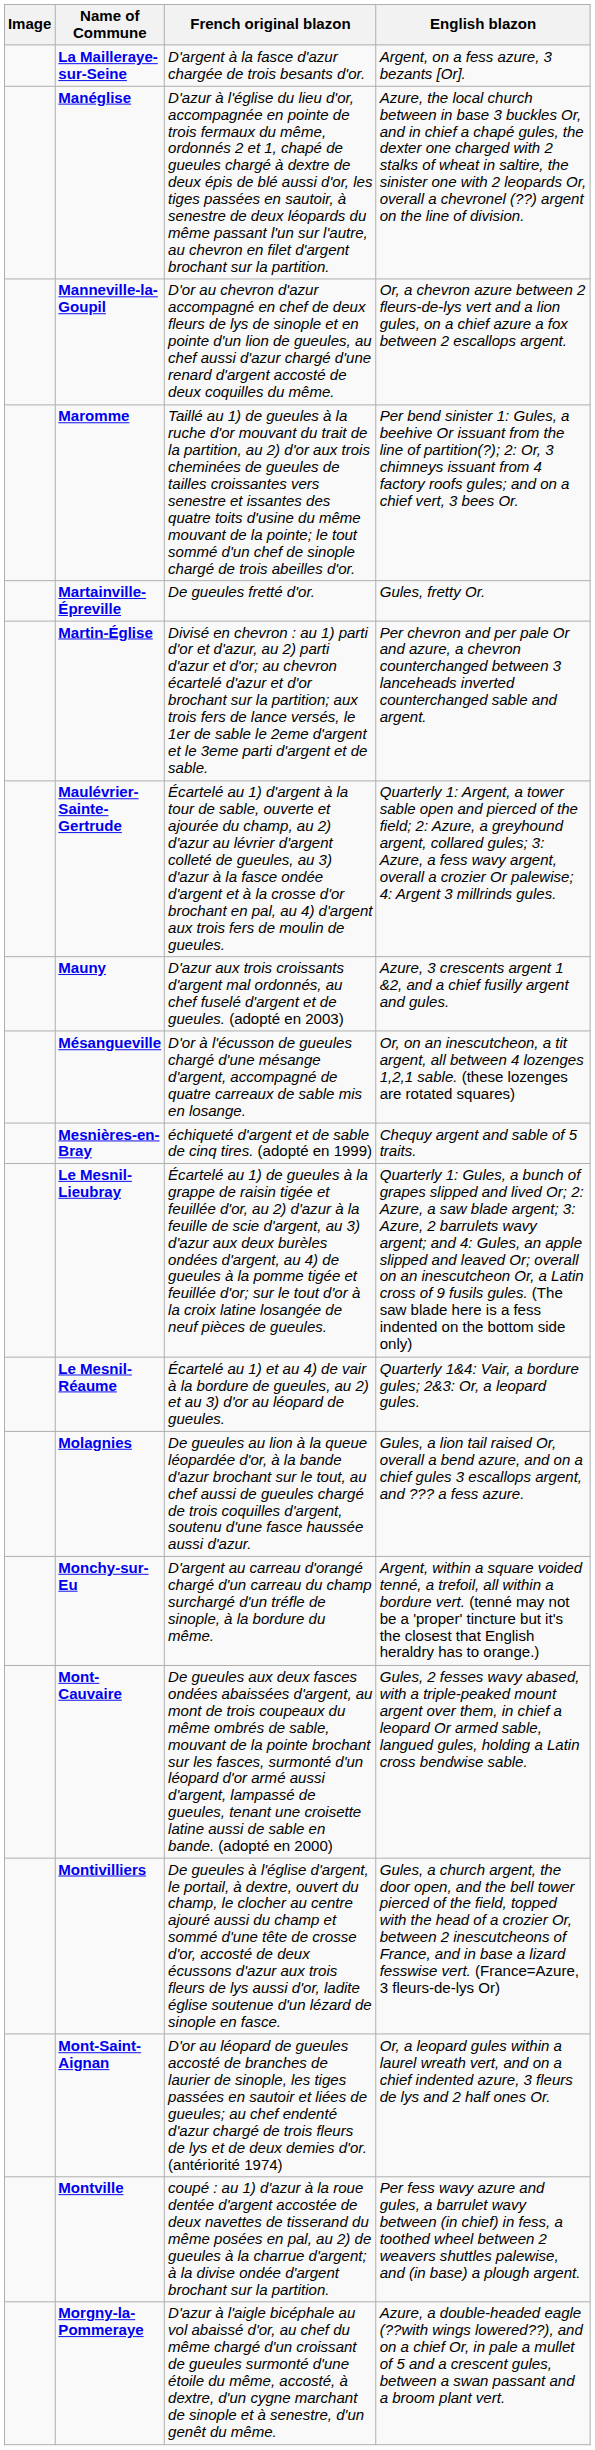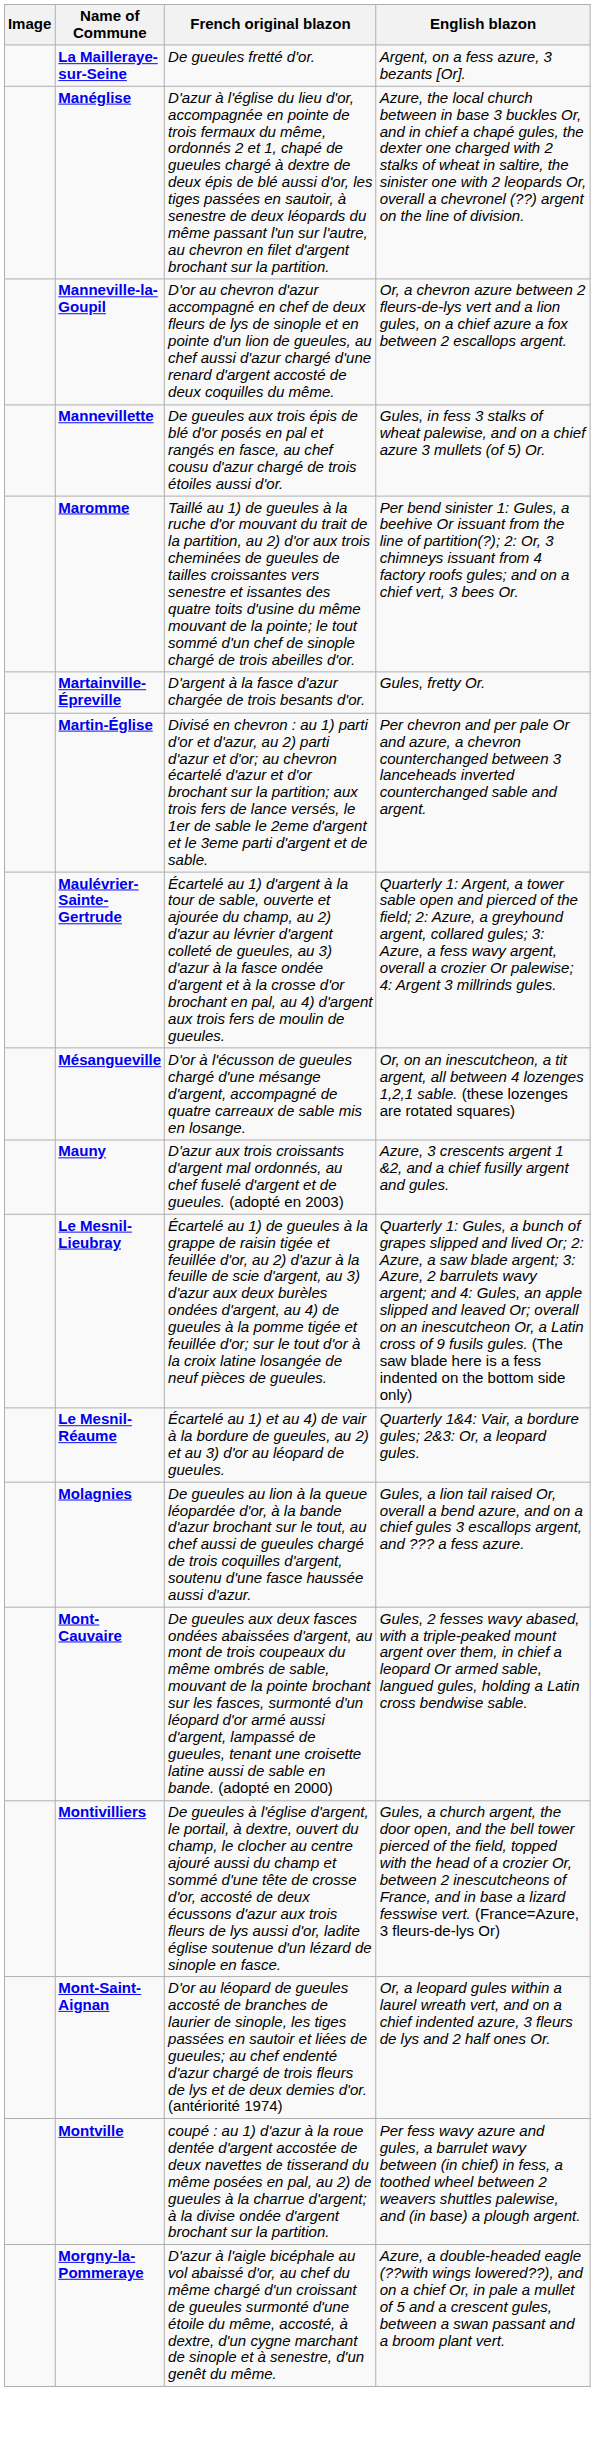La Mailleraye-sur-Seine | French original blazon: D'argent à la fasce d'azur chargée de trois besants d'or. -> De gueules fretté d'or.
+ row: Mannevillette | De gueules aux trois épis de blé d'or posés en pal et rangés en fasce, au chef cousu d'azur chargé de trois étoiles aussi d'or. | Gules, in fess 3 stalks of wheat palewise, and on a chief azure 3 mullets (of 5) Or.
Martainville-Épreville | French original blazon: De gueules fretté d'or. -> D'argent à la fasce d'azur chargée de trois besants d'or.
rows swapped: Mauny <-> Mésangueville
- row: Mesnières-en-Bray | échiqueté d'argent et de sable de cinq tires. (adopté en 1999) | Chequy argent and sable of 5 traits.
- row: Monchy-sur-Eu | D'argent au carreau d'orangé chargé d'un carreau du champ surchargé d'un tréfle de sinople, à la bordure du même. | Argent, within a square voided tenné, a trefoil, all within a bordure vert. (tenné may not be a 'proper' tincture but it's the closest that English heraldry has to orange.)
